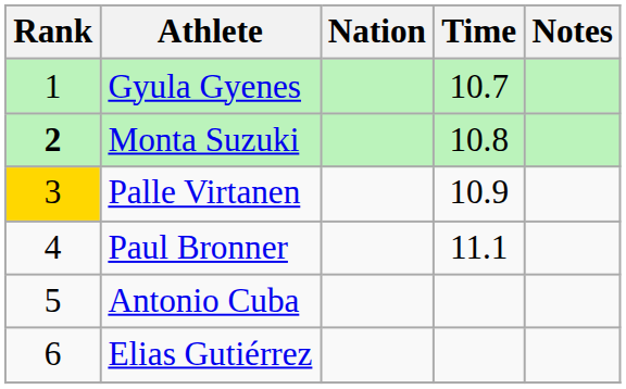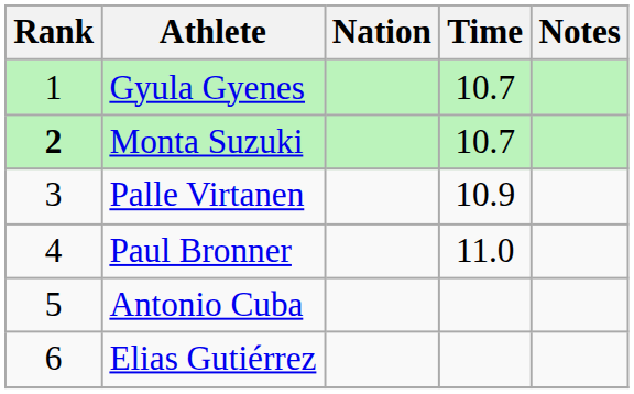Monta Suzuki | Time: 10.8 -> 10.7
Palle Virtanen | Rank: gold background -> no background
Paul Bronner | Time: 11.1 -> 11.0
